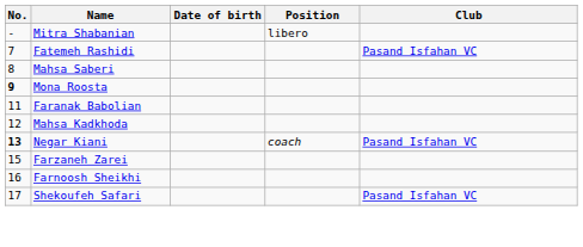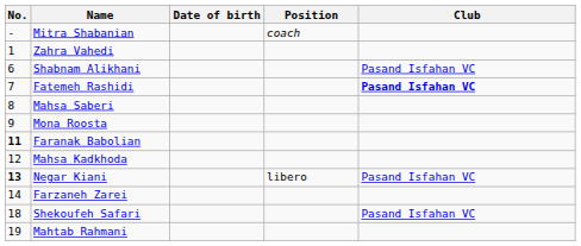Mitra Shabanian | Position: libero -> coach
+ row: 1 | Zahra Vahedi
+ row: 6 | Shabnam Alikhani | Pasand Isfahan VC
Fatemeh Rashidi | Club: normal -> bold
Mona Roosta | No.: bold -> normal
Faranak Babolian | No.: normal -> bold
Negar Kiani | Position: coach -> libero
Farzaneh Zarei | No.: 15 -> 14
- row: 16 | Farnoosh Sheikhi
Shekoufeh Safari | No.: 17 -> 18
+ row: 19 | Mahtab Rahmani
